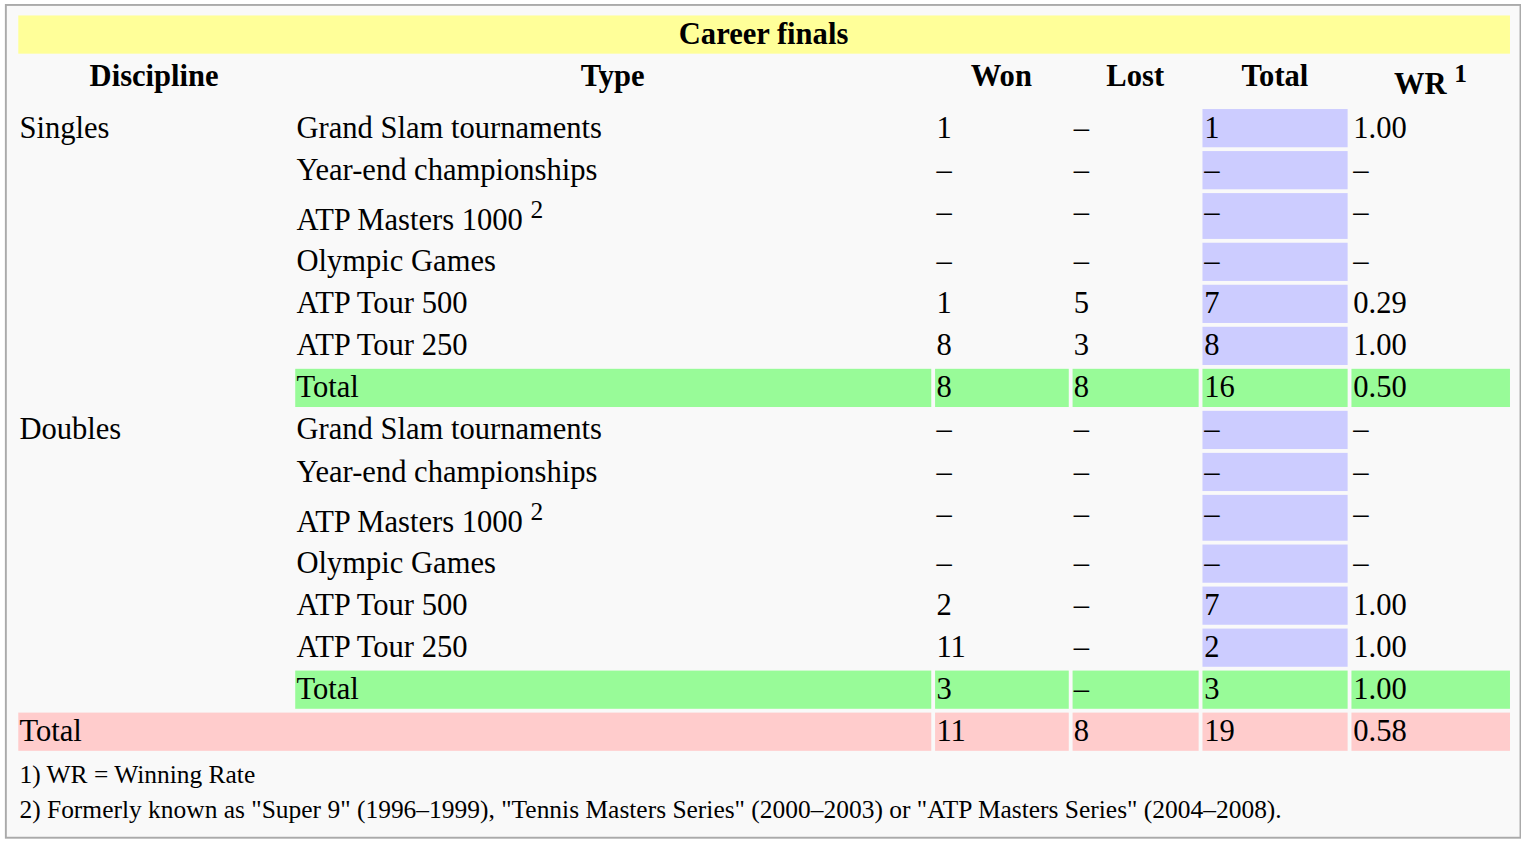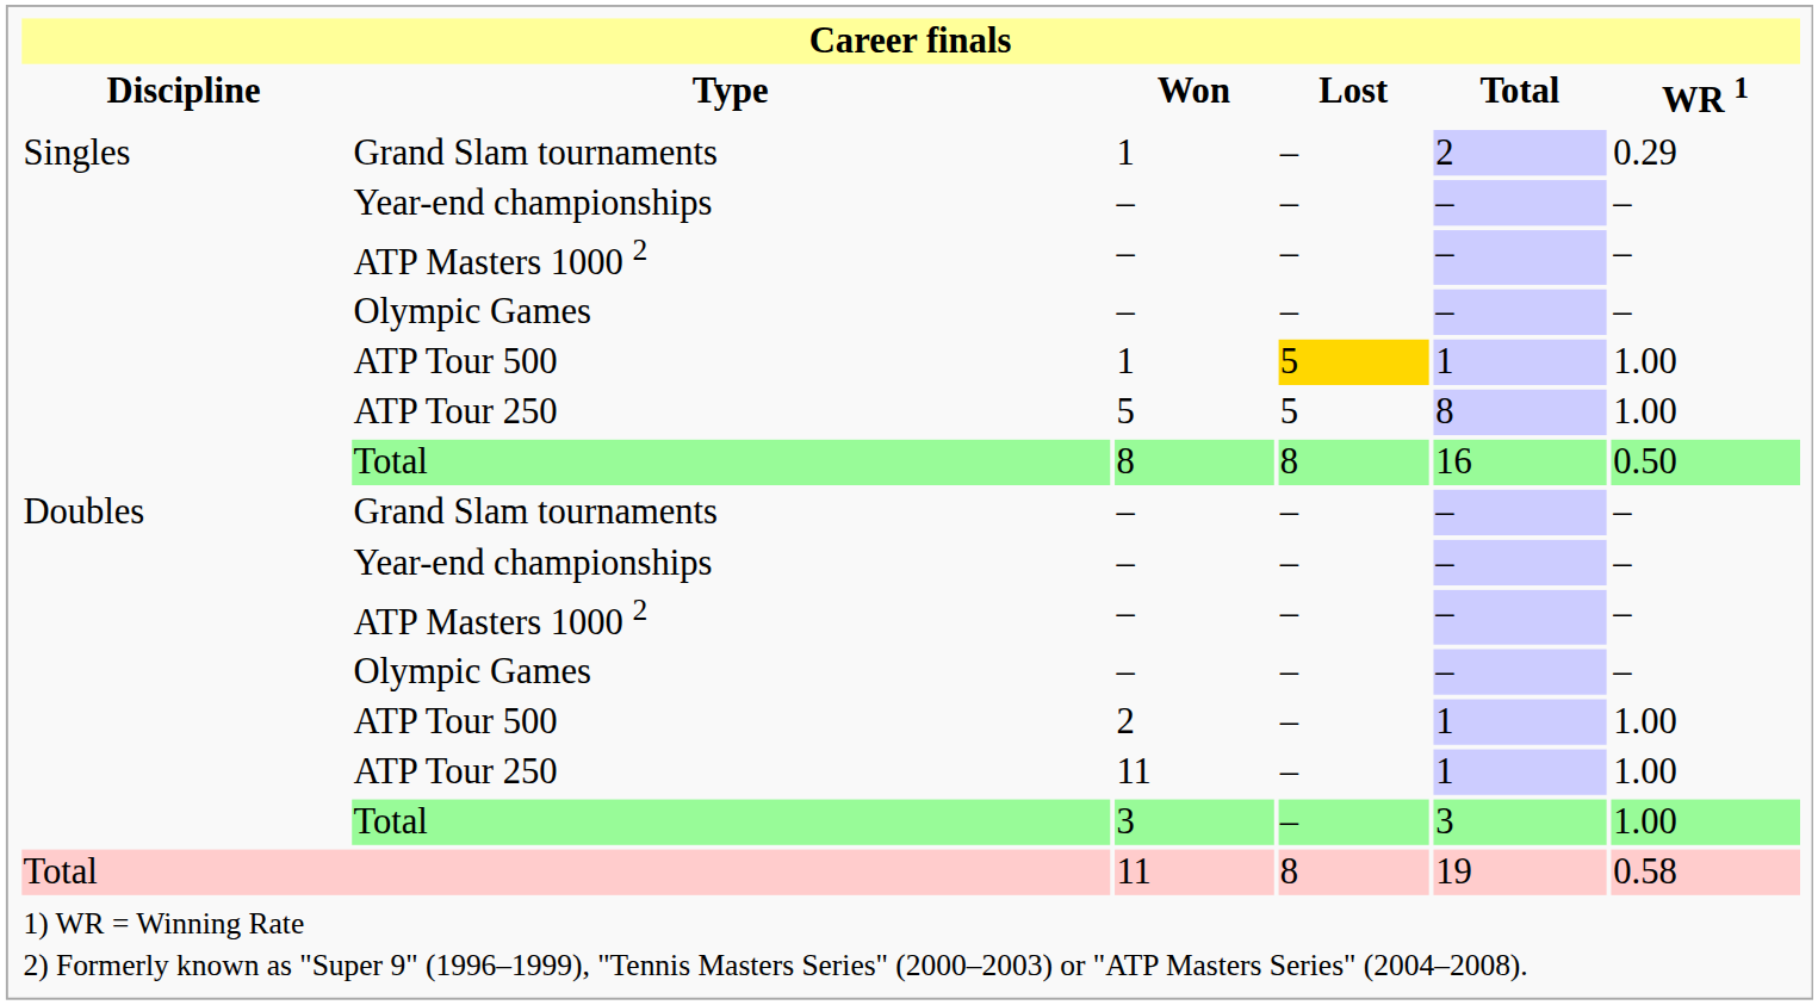Singles / Grand Slam tournaments | Total: 1 -> 2
Singles / Grand Slam tournaments | WR 1: 1.00 -> 0.29
Singles / ATP Tour 500 | Lost: no background -> gold background
Singles / ATP Tour 500 | Total: 7 -> 1
Singles / ATP Tour 500 | WR 1: 0.29 -> 1.00
Singles / ATP Tour 250 | Won: 8 -> 5
Singles / ATP Tour 250 | Lost: 3 -> 5
Doubles / ATP Tour 500 | Total: 7 -> 1
Doubles / ATP Tour 250 | Total: 2 -> 1
